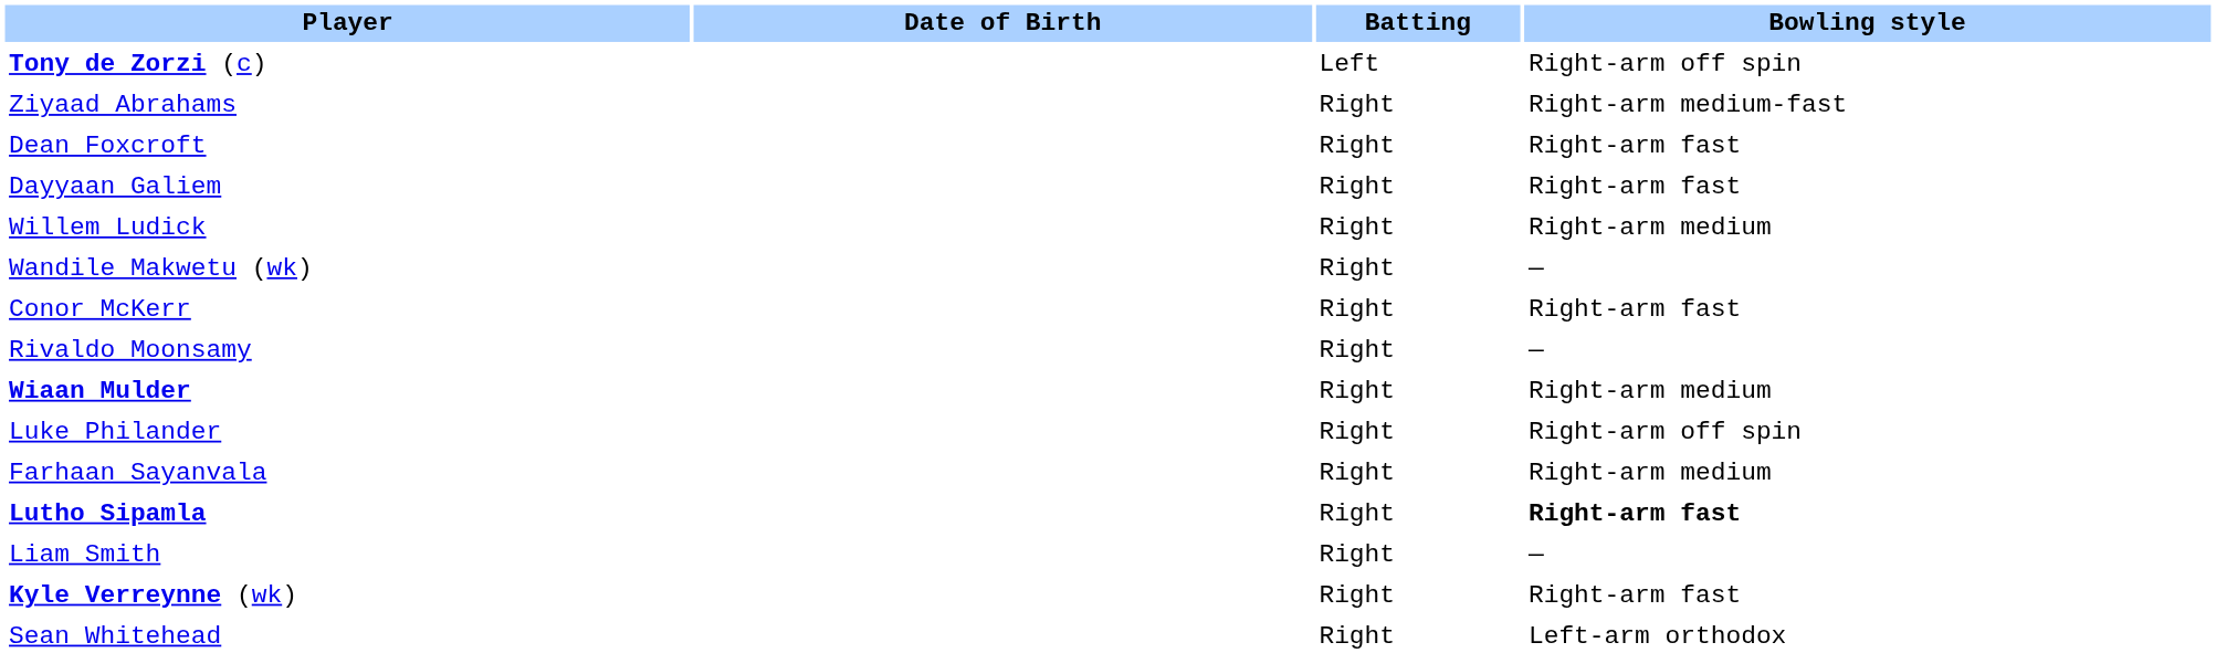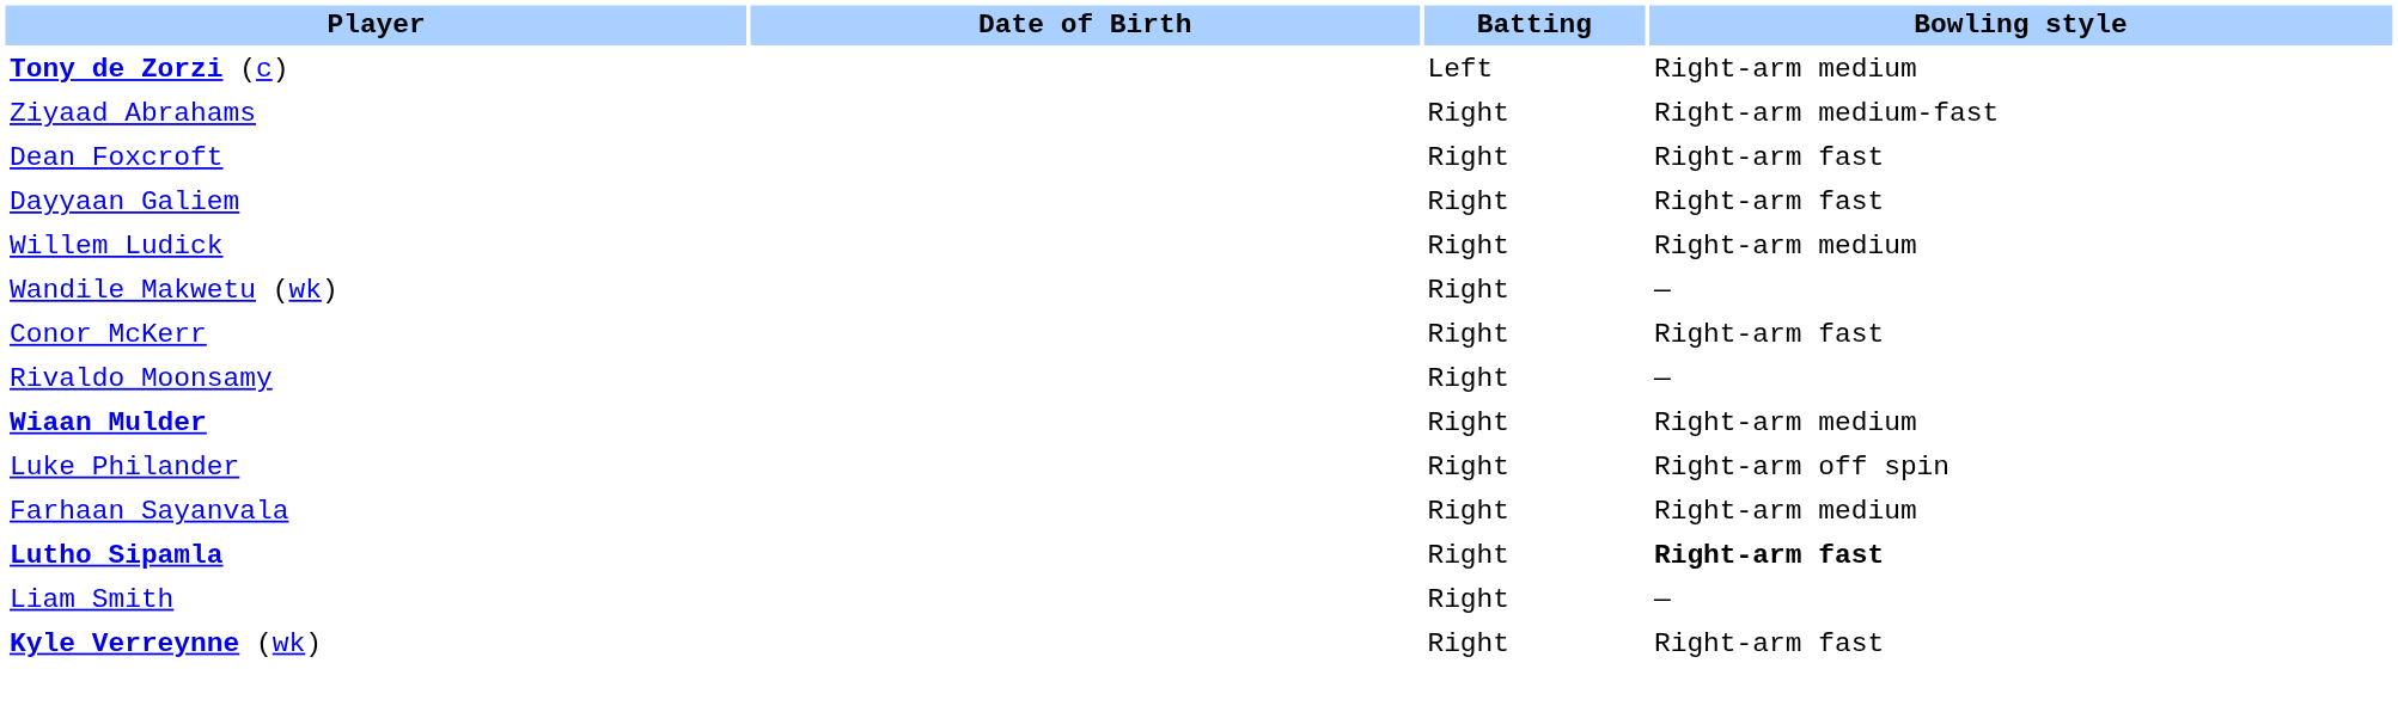Tony de Zorzi (c) | Bowling style: Right-arm off spin -> Right-arm medium
- row: Sean Whitehead | Right | Left-arm orthodox
